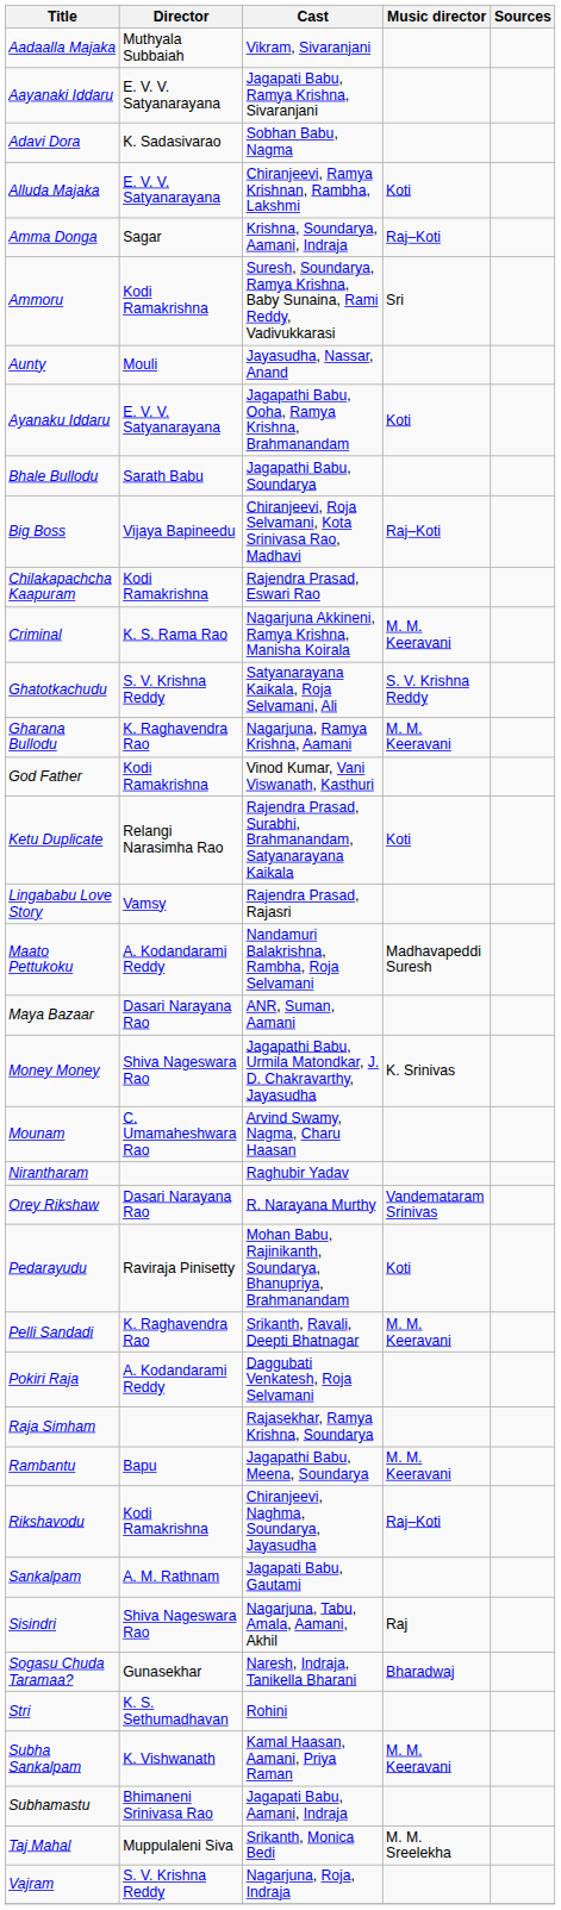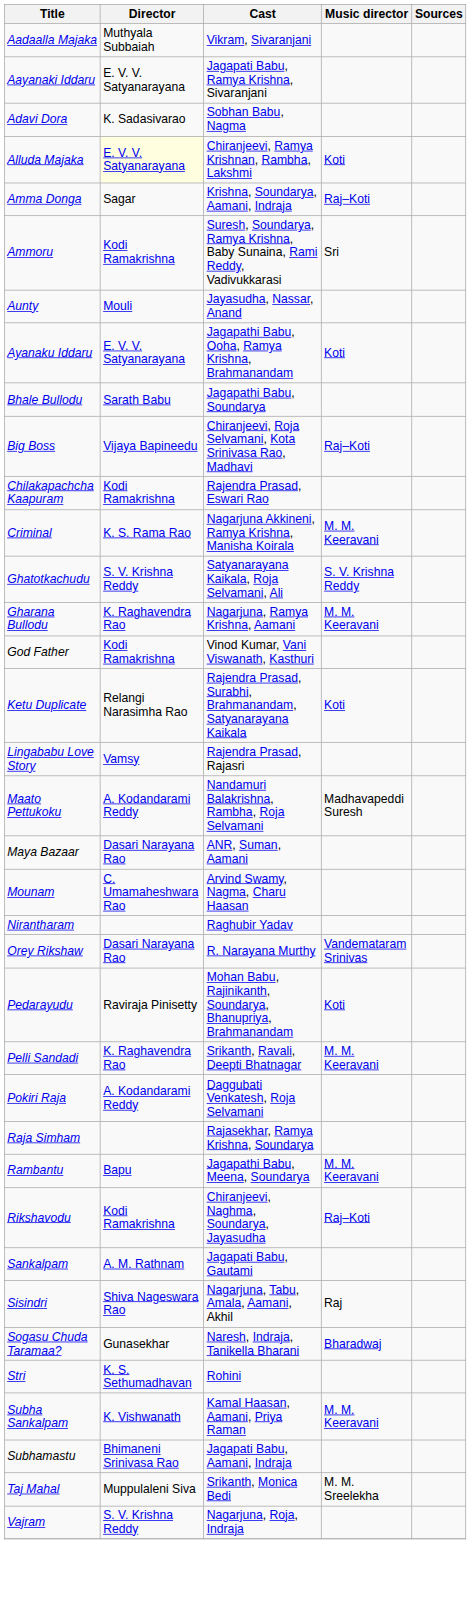Alluda Majaka | Director: no background -> lightyellow background
- row: Money Money | Shiva Nageswara Rao | Jagapathi Babu, Urmila Matondkar, J. D. Chakravarthy, Jayasudha | K. Srinivas
